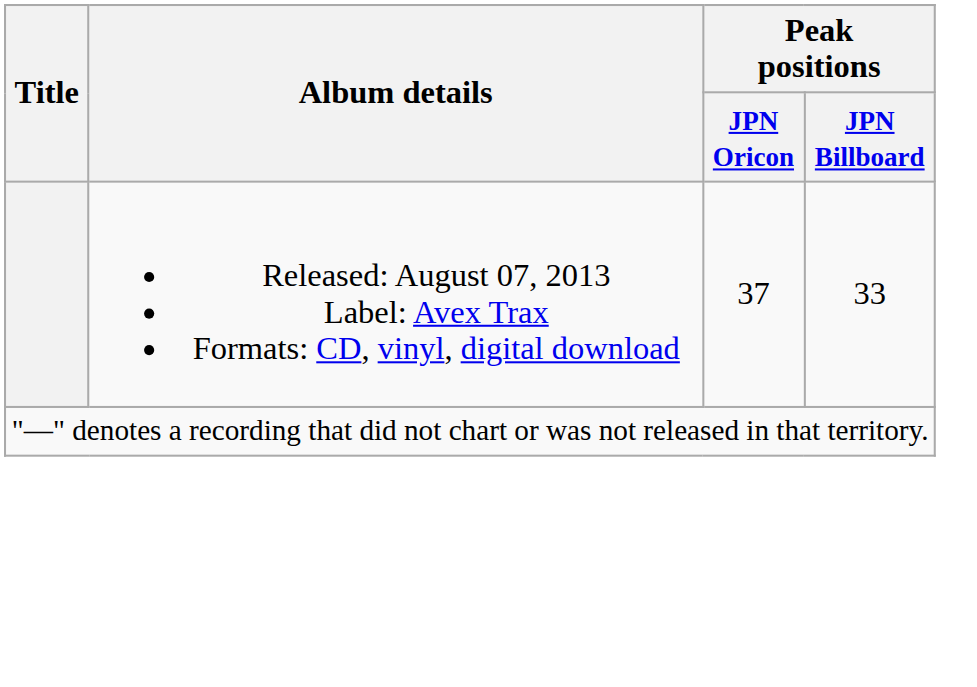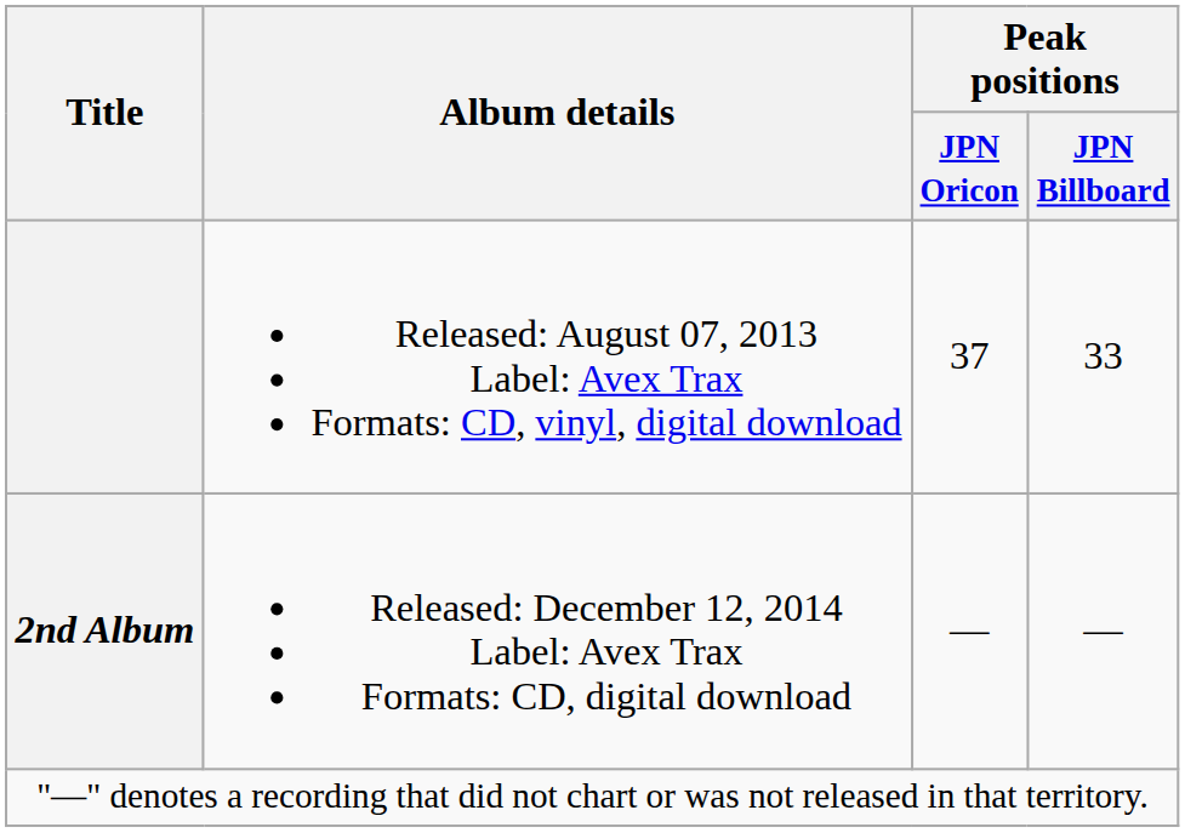+ row: 2nd Album | Released: December 12, 2014 Label: Avex Trax Formats: CD, digital download | — | —
